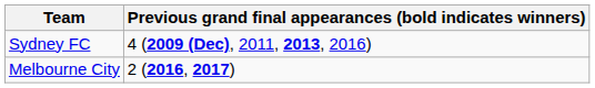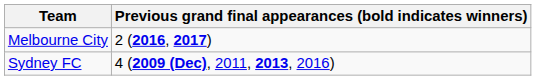rows swapped: Melbourne City <-> Sydney FC
